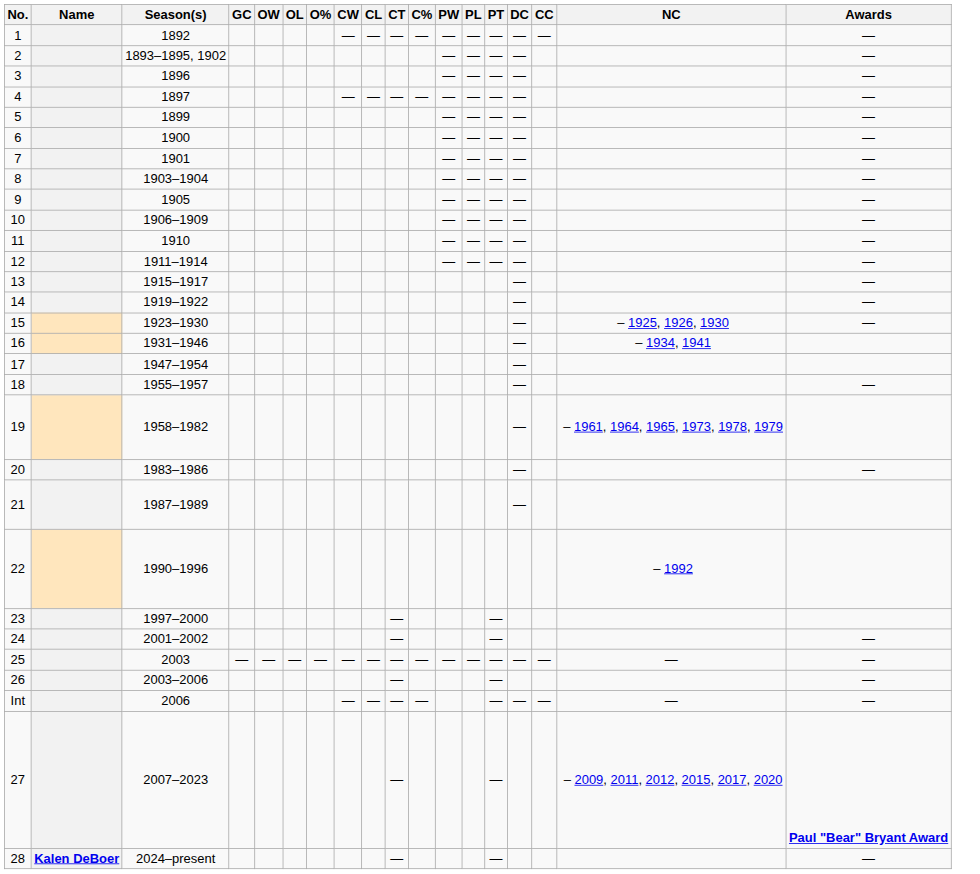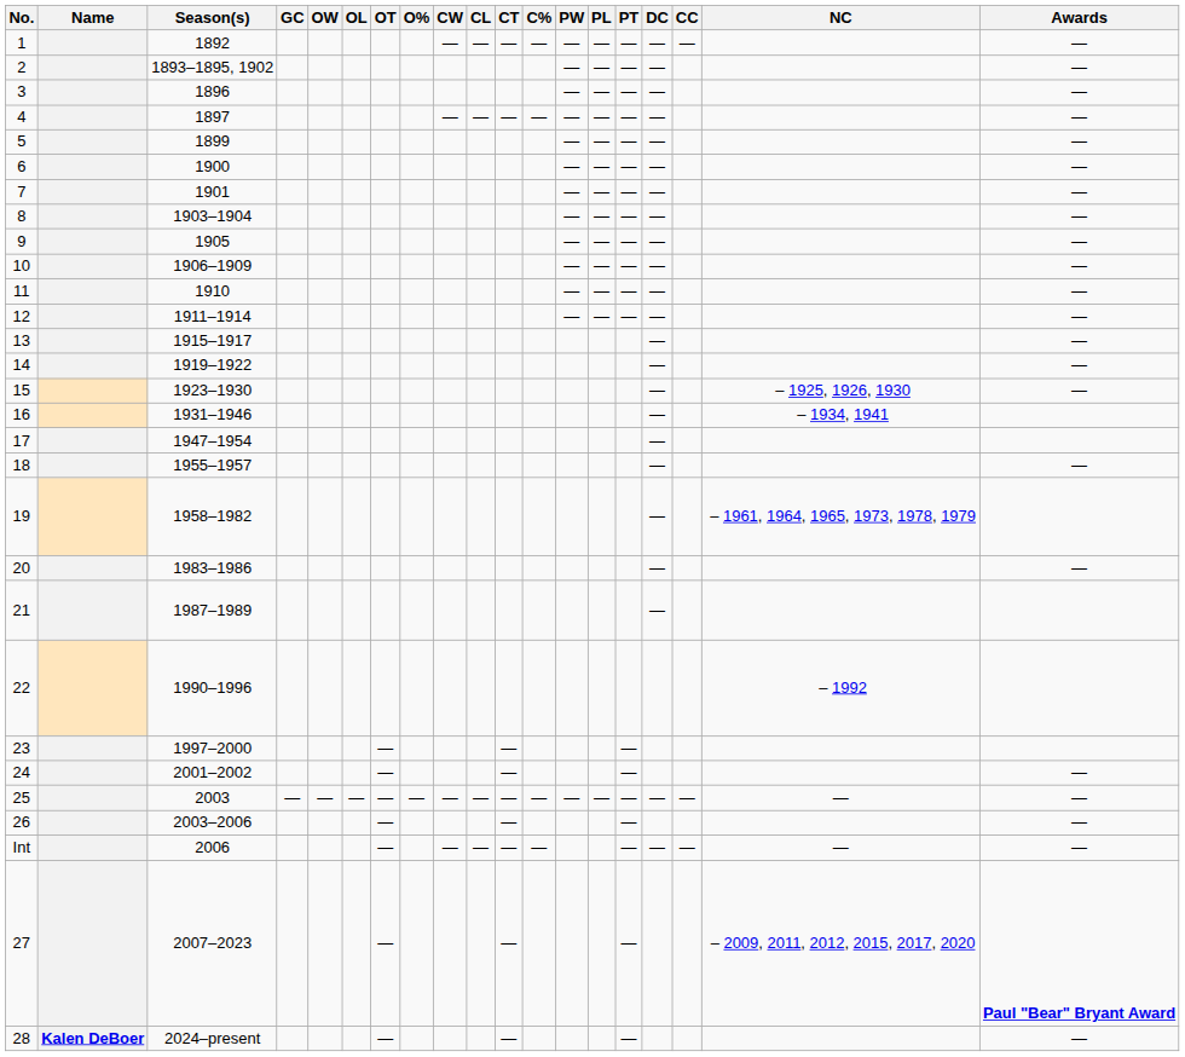+ column: OT | — | — | — | — | — | — | —
